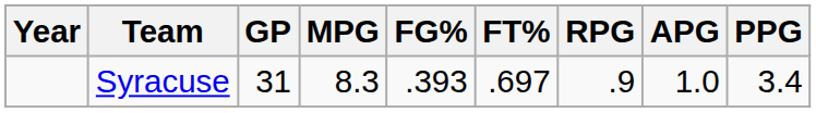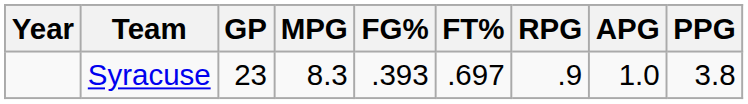Syracuse | GP: 31 -> 23
Syracuse | PPG: 3.4 -> 3.8
